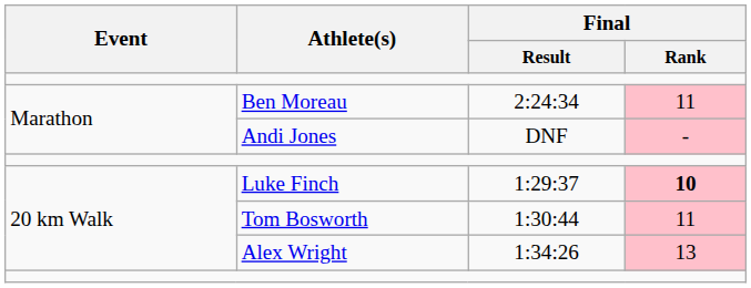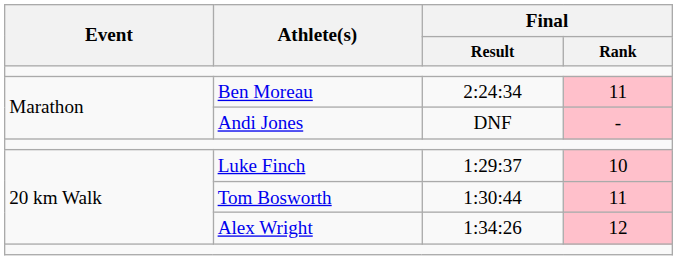Luke Finch | Final / Rank: bold -> normal
Alex Wright | Final / Rank: 13 -> 12
